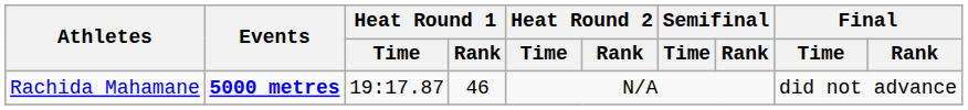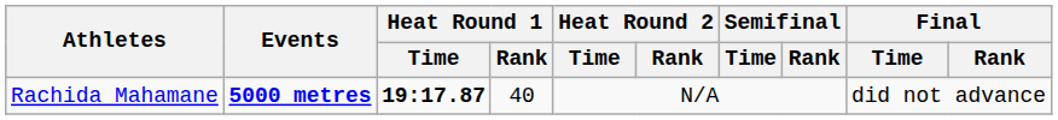Rachida Mahamane | Heat Round 1 / Time: normal -> bold
Rachida Mahamane | Heat Round 1 / Rank: 46 -> 40
